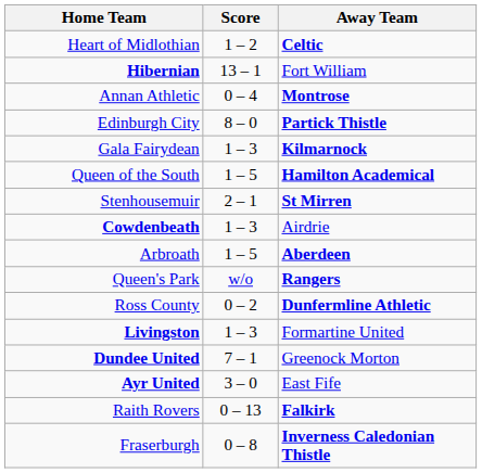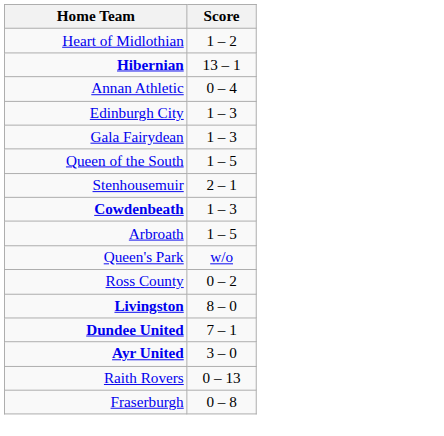- column: Away Team | Celtic | Fort William | Montrose | Partick Thistle | Kilmarnock | Hamilton Academical | St Mirren | Airdrie | Aberdeen | Rangers | Dunfermline Athletic | Formartine United | Greenock Morton | East Fife | Falkirk | Inverness Caledonian Thistle
Edinburgh City | Score: 8 – 0 -> 1 – 3
Livingston | Score: 1 – 3 -> 8 – 0
